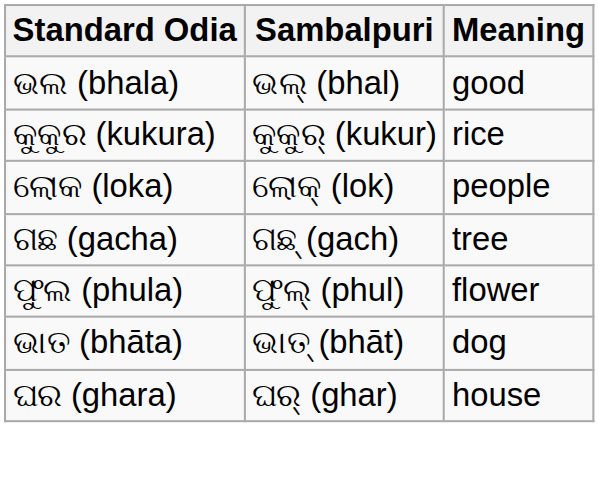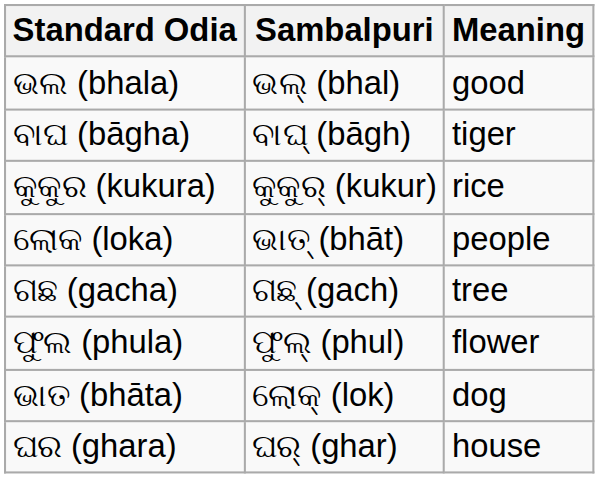+ row: ବାଘ (bāgha) | ବାଘ୍ (bāgh) | tiger
ଲୋକ (loka) | Sambalpuri: ଲୋକ୍ (lok) -> ଭାତ୍ (bhāt)
ଭାତ (bhāta) | Sambalpuri: ଭାତ୍ (bhāt) -> ଲୋକ୍ (lok)
